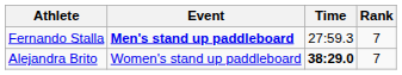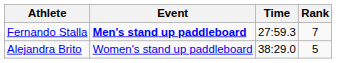Alejandra Brito | Time: bold -> normal
Alejandra Brito | Rank: 7 -> 5
